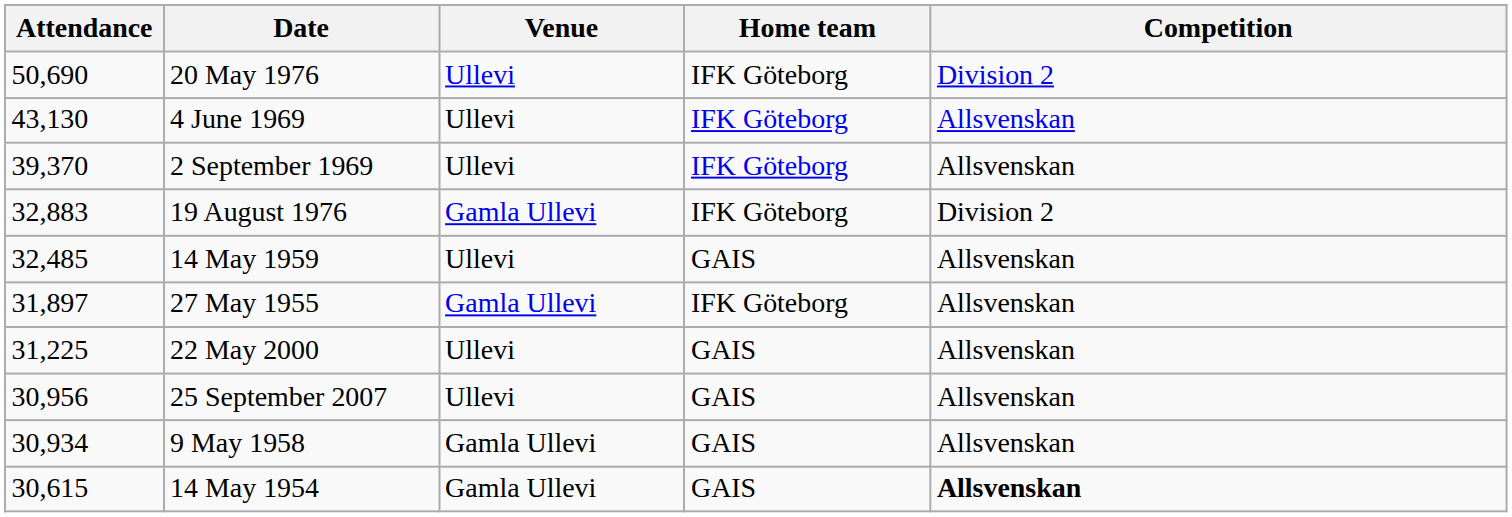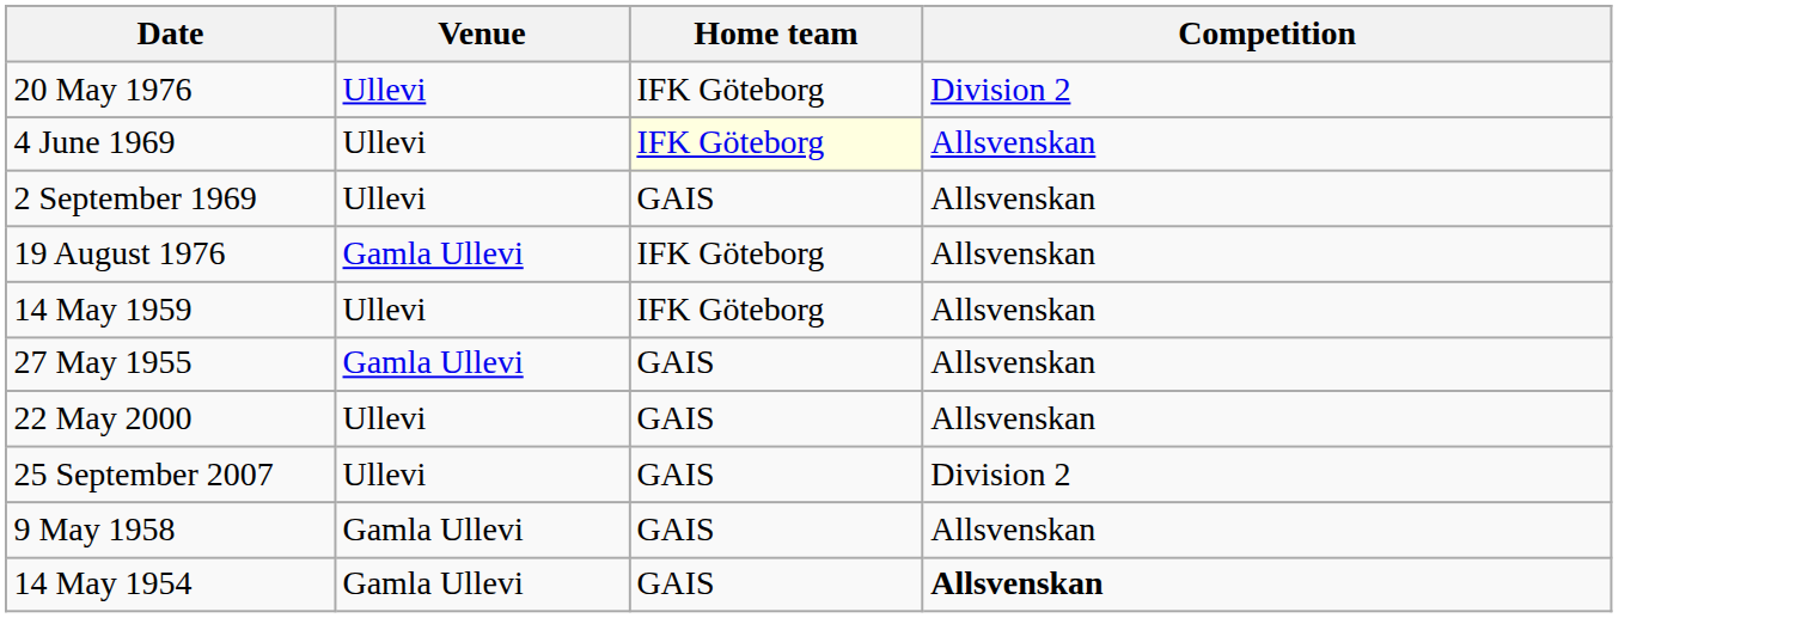- column: Attendance | 50,690 | 43,130 | 39,370 | 32,883 | 32,485 | 31,897 | 31,225 | 30,956 | 30,934 | 30,615
4 June 1969 | Home team: no background -> lightyellow background
2 September 1969 | Home team: IFK Göteborg -> GAIS
19 August 1976 | Competition: Division 2 -> Allsvenskan
14 May 1959 | Home team: GAIS -> IFK Göteborg
27 May 1955 | Home team: IFK Göteborg -> GAIS
25 September 2007 | Competition: Allsvenskan -> Division 2
